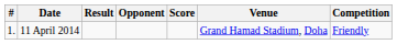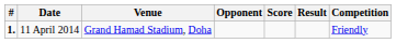columns swapped: Venue <-> Result
11 April 2014 | #: normal -> bold
